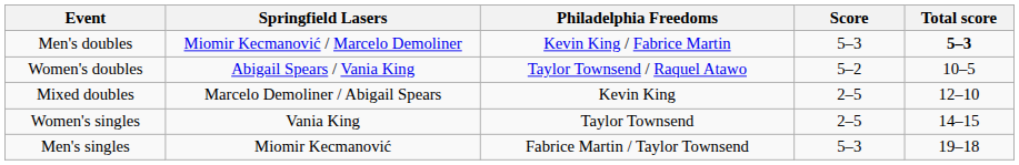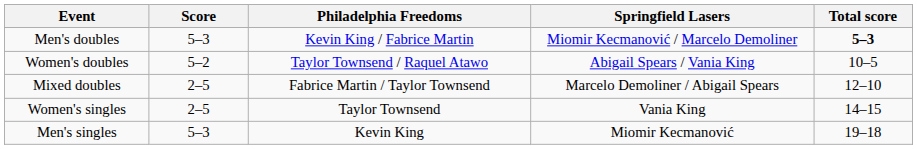columns swapped: Springfield Lasers <-> Score
Mixed doubles | Philadelphia Freedoms: Kevin King -> Fabrice Martin / Taylor Townsend
Men's singles | Philadelphia Freedoms: Fabrice Martin / Taylor Townsend -> Kevin King
